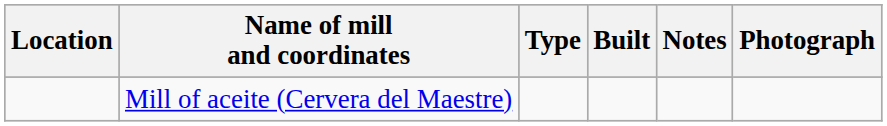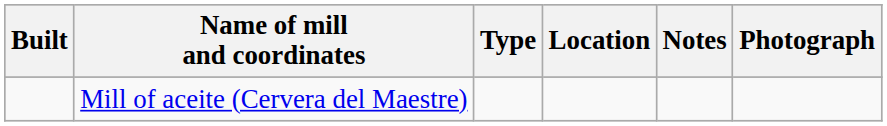columns swapped: Location <-> Built
